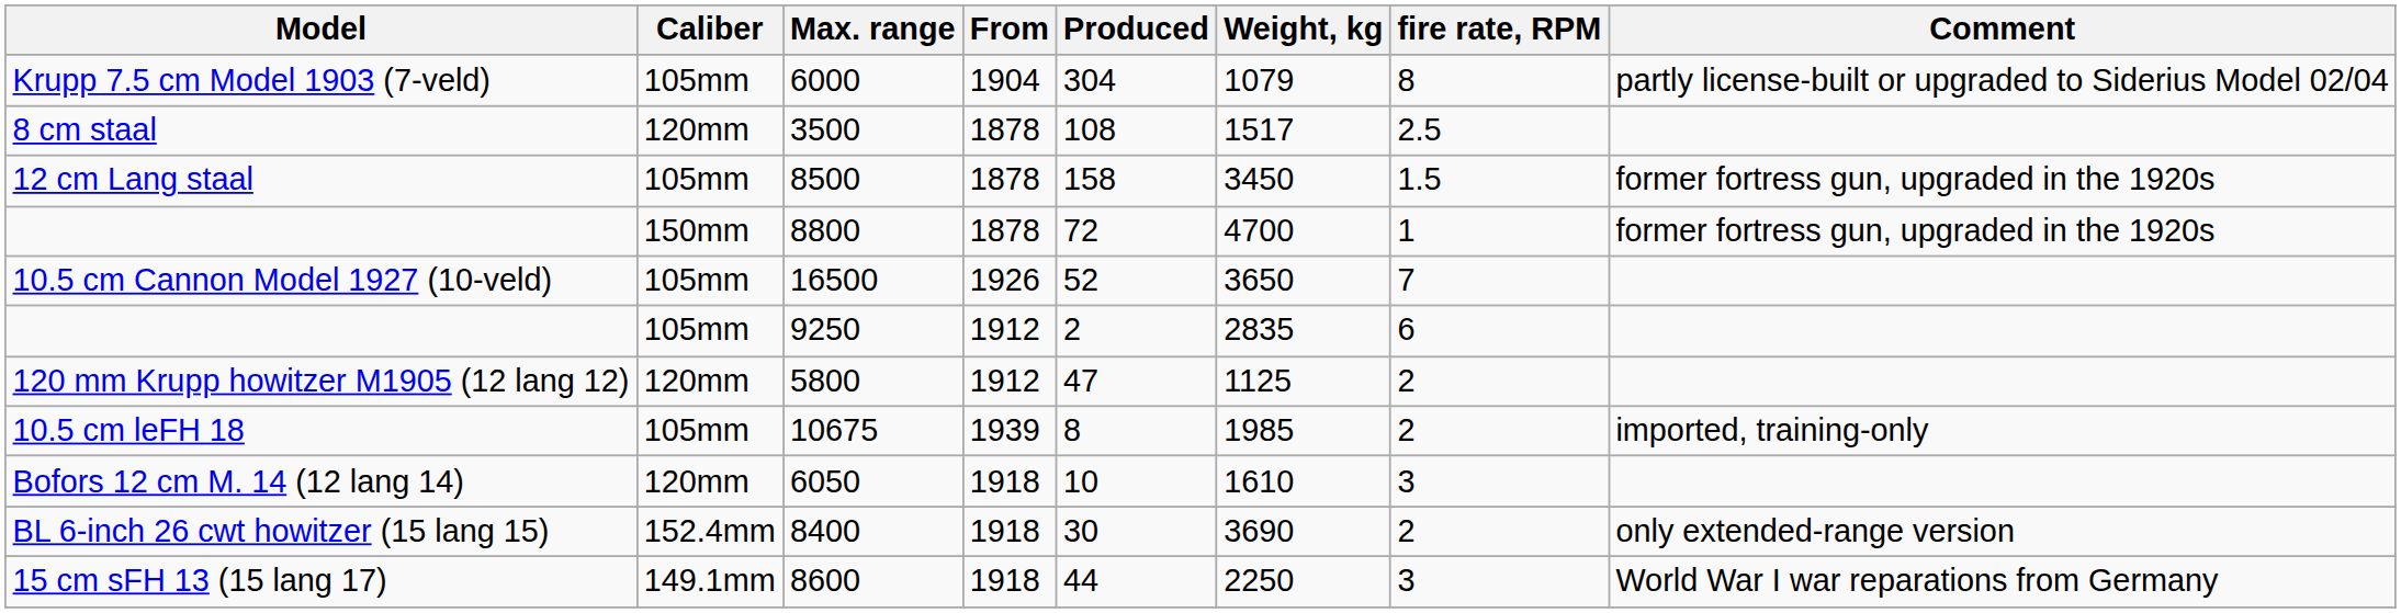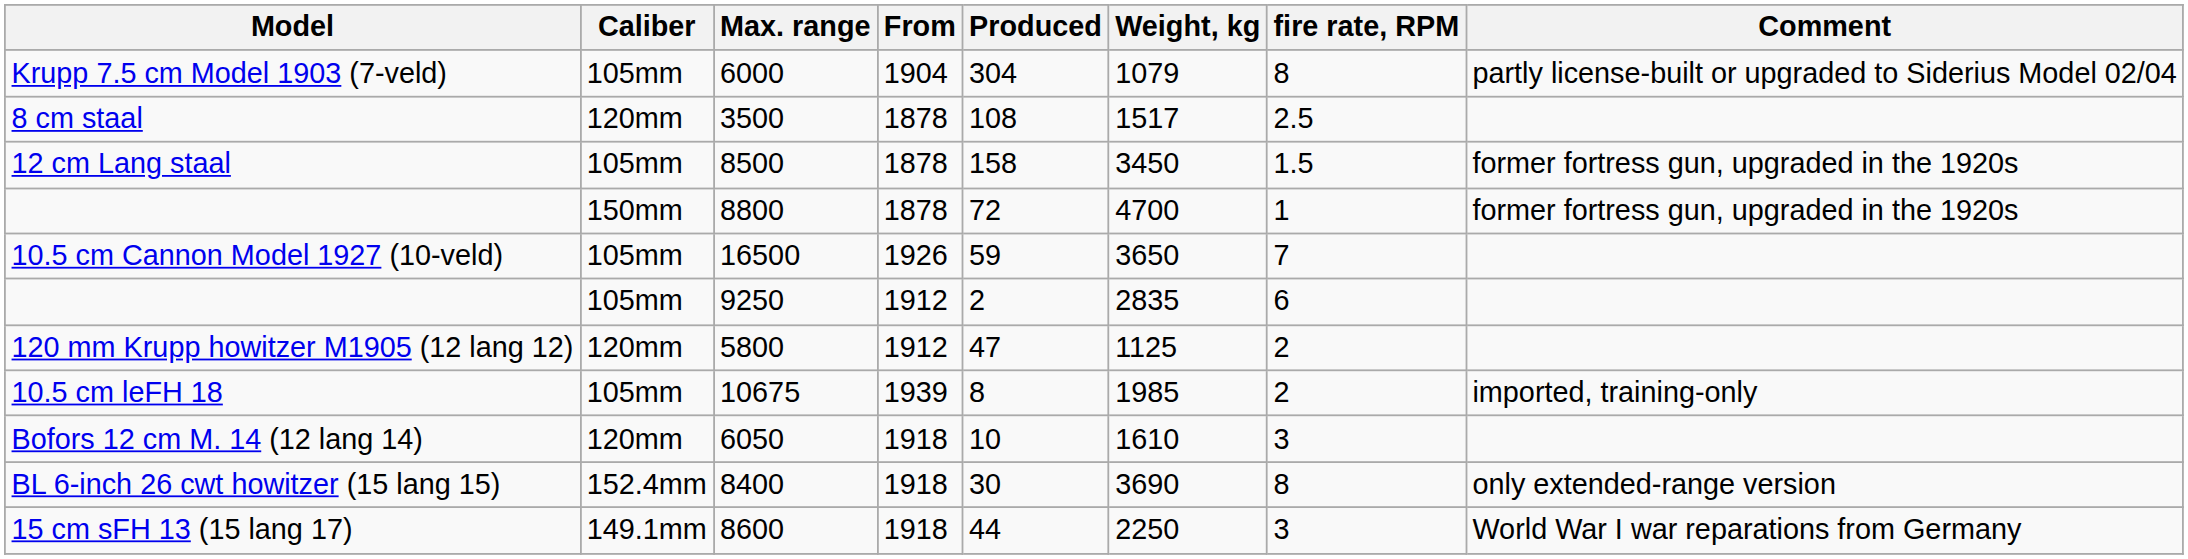10.5 cm Cannon Model 1927 (10-veld) | Produced: 52 -> 59
BL 6-inch 26 cwt howitzer (15 lang 15) | fire rate, RPM: 2 -> 8
